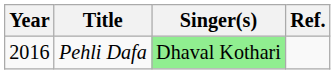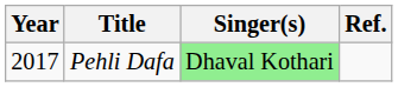Pehli Dafa | Year: 2016 -> 2017
